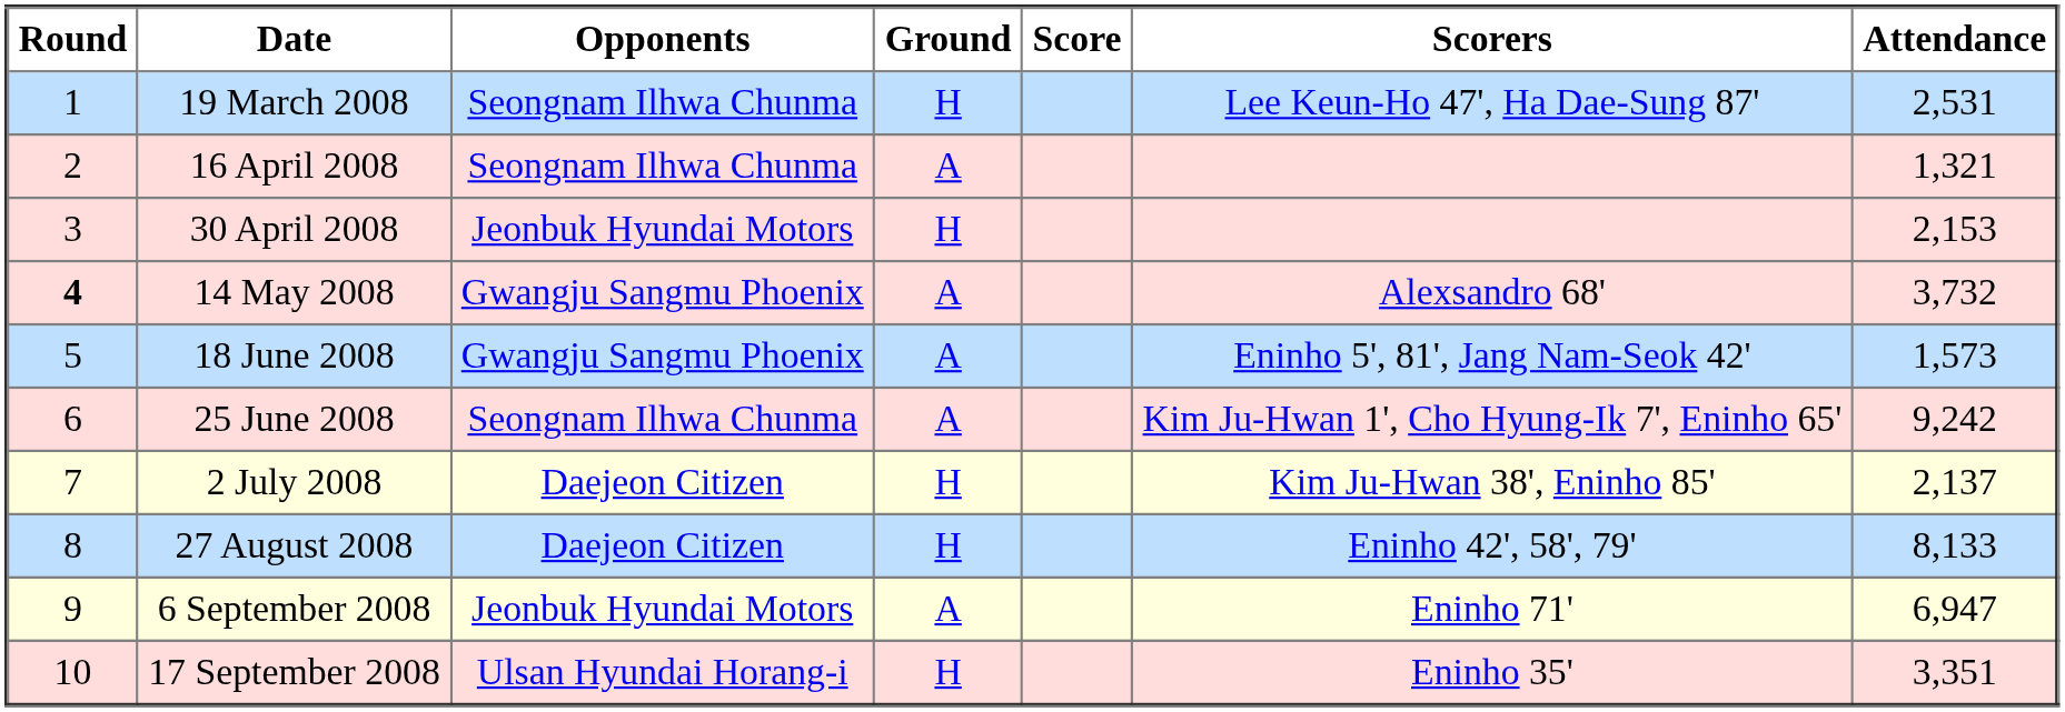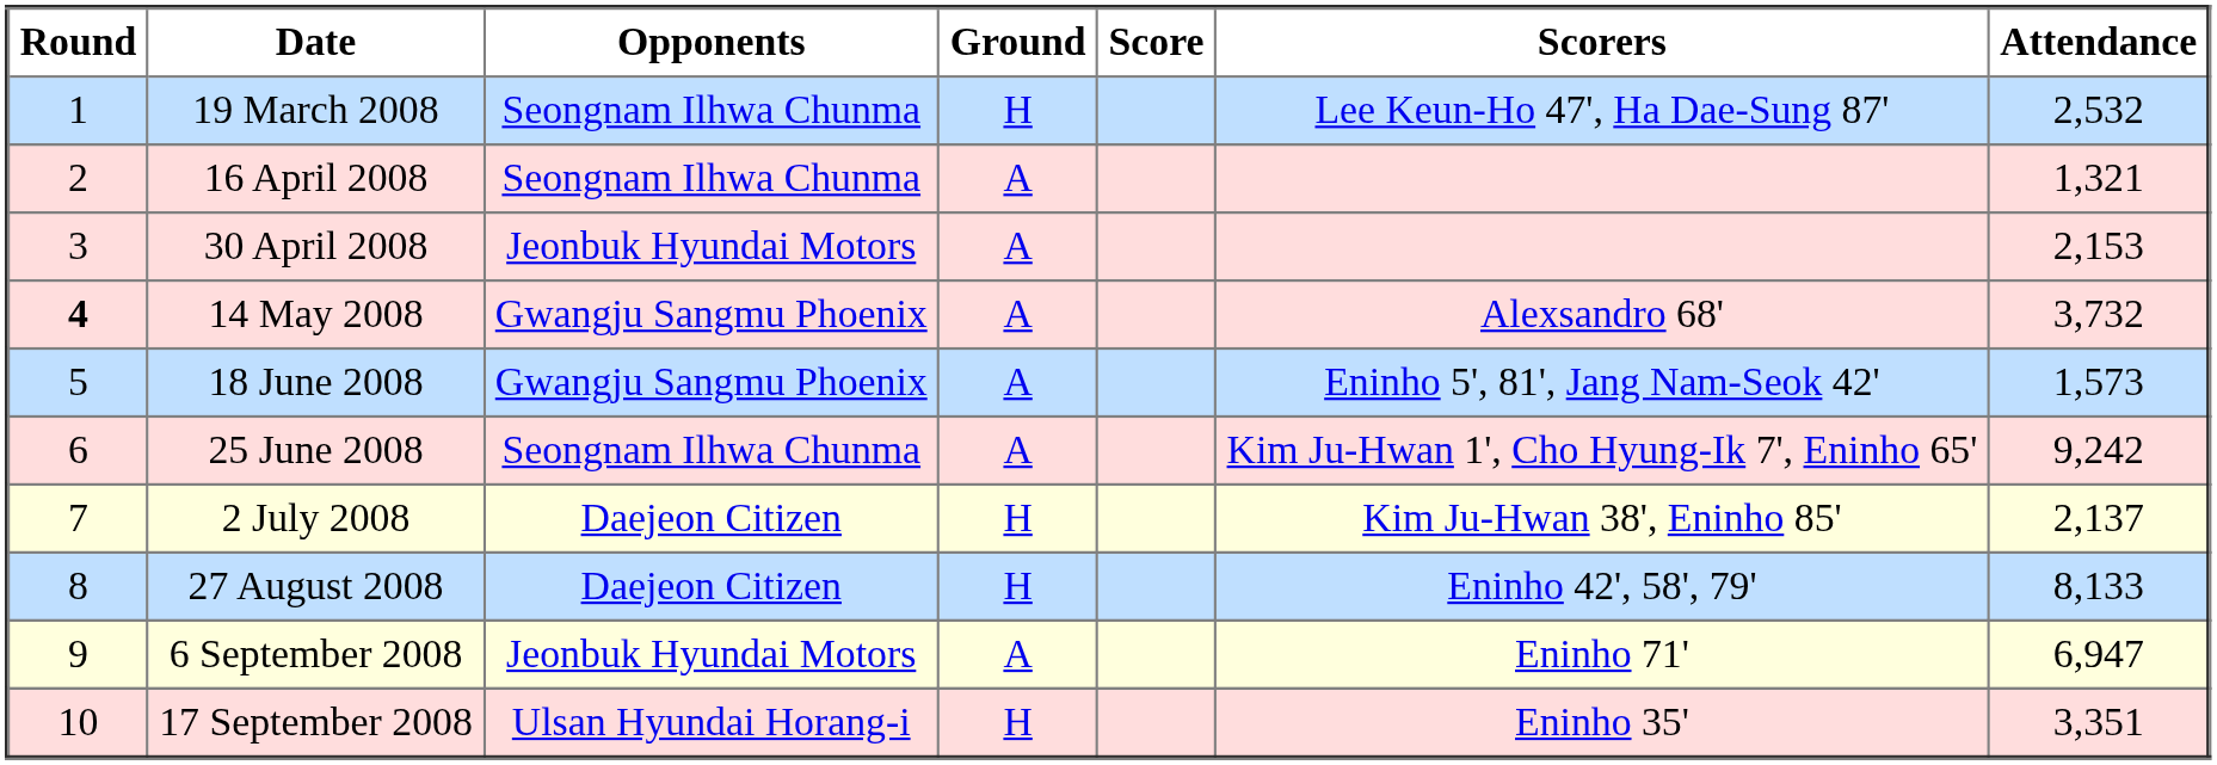19 March 2008 | Attendance: 2,531 -> 2,532
30 April 2008 | Ground: H -> A
